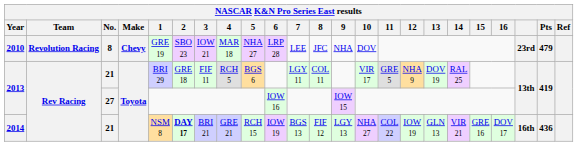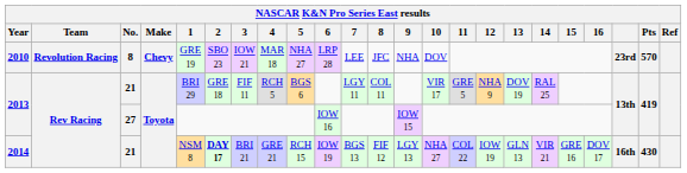2010 | Pts: 479 -> 570
2014 | Pts: 436 -> 430
